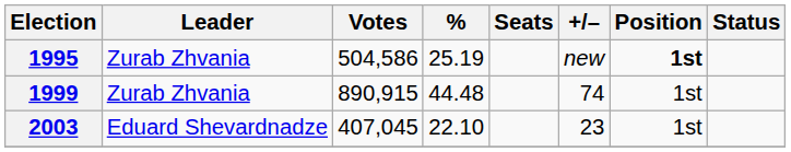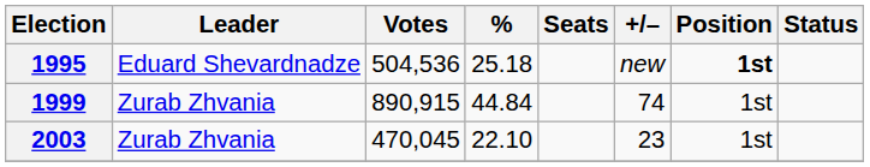1995 | Leader: Zurab Zhvania -> Eduard Shevardnadze
1995 | Votes: 504,586 -> 504,536
1995 | %: 25.19 -> 25.18
1999 | %: 44.48 -> 44.84
2003 | Leader: Eduard Shevardnadze -> Zurab Zhvania
2003 | Votes: 407,045 -> 470,045
